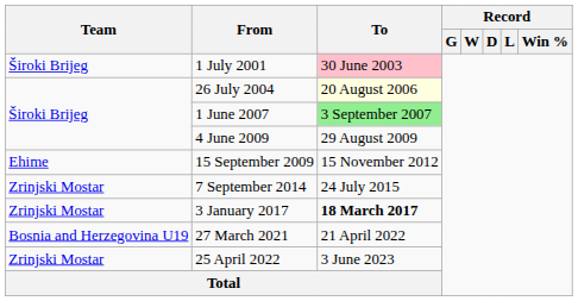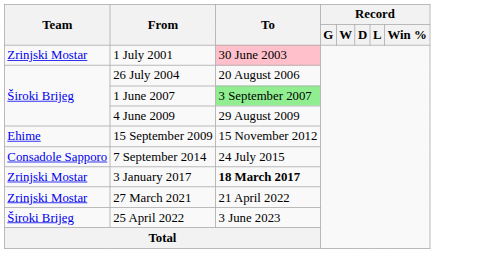1 July 2001 | Team: Široki Brijeg -> Zrinjski Mostar
26 July 2004 | To: lightyellow background -> no background
7 September 2014 | Team: Zrinjski Mostar -> Consadole Sapporo
27 March 2021 | Team: Bosnia and Herzegovina U19 -> Zrinjski Mostar
25 April 2022 | Team: Zrinjski Mostar -> Široki Brijeg
